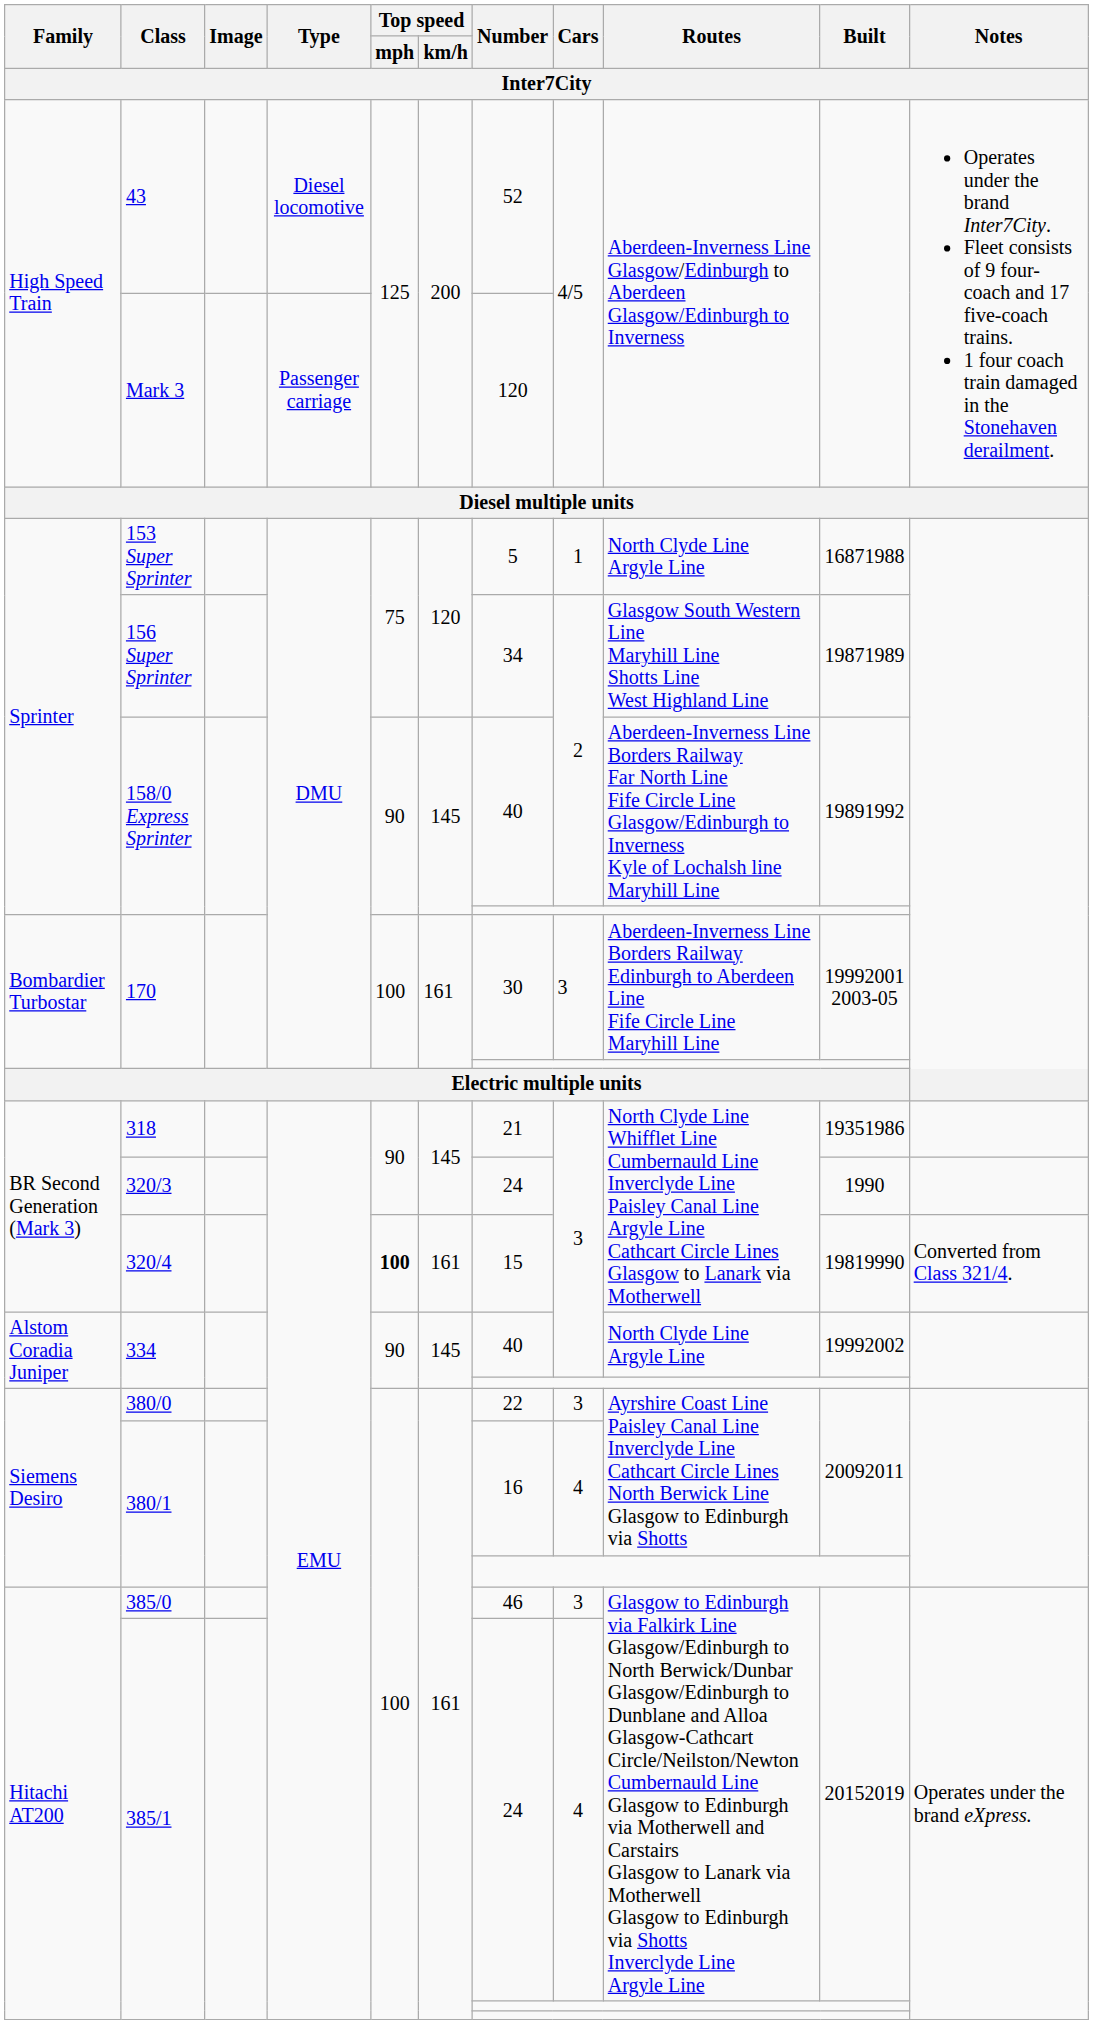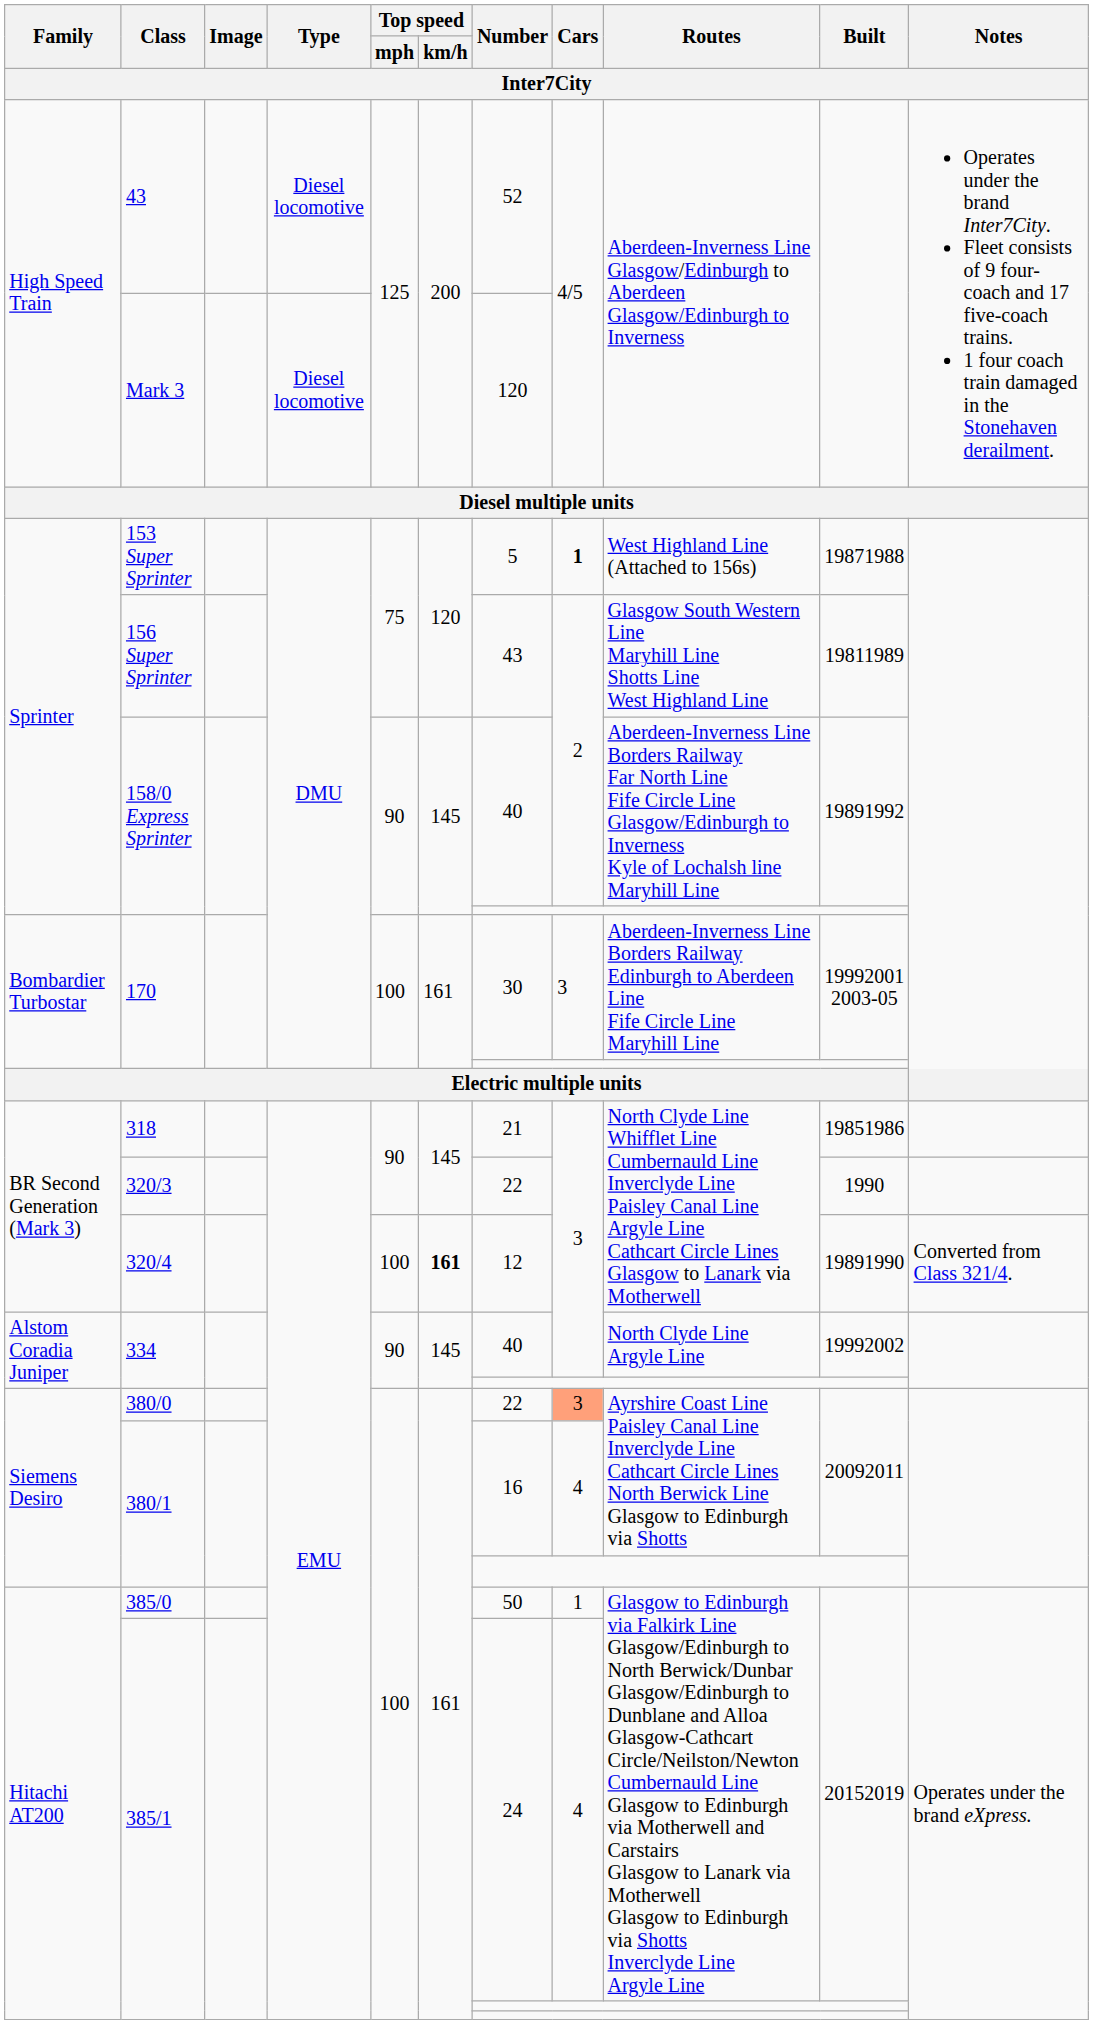Mark 3 | Type: Passenger carriage -> Diesel locomotive
153 Super Sprinter | Cars: normal -> bold
153 Super Sprinter | Routes: North Clyde Line Argyle Line -> West Highland Line (Attached to 156s)
153 Super Sprinter | Built: 16871988 -> 19871988
156 Super Sprinter | Number: 34 -> 43
156 Super Sprinter | Built: 19871989 -> 19811989
318 | Built: 19351986 -> 19851986
320/3 | Number: 24 -> 22
320/4 | Top speed / mph: bold -> normal
320/4 | Top speed / km/h: normal -> bold
320/4 | Number: 15 -> 12
320/4 | Built: 19819990 -> 19891990
380/0 | Cars: no background -> lightsalmon background
385/0 | Number: 46 -> 50
385/0 | Cars: 3 -> 1
